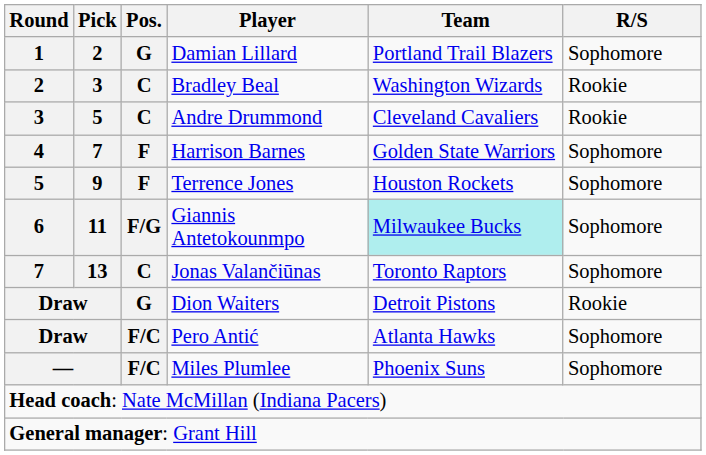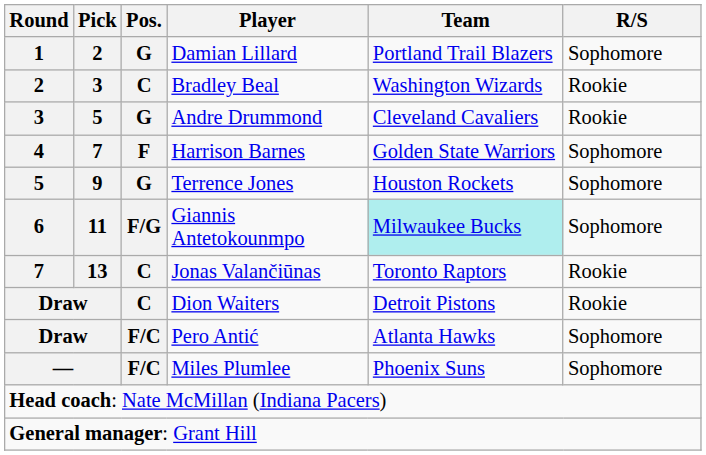Andre Drummond | Pos.: C -> G
Terrence Jones | Pos.: F -> G
Jonas Valančiūnas | R/S: Sophomore -> Rookie
Dion Waiters | Pos.: G -> C
